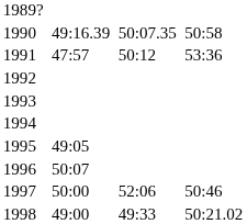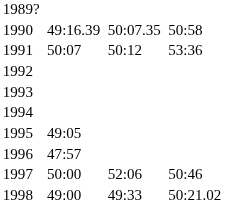1991 | column 3: 47:57 -> 50:07
1996 | column 3: 50:07 -> 47:57
